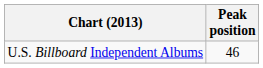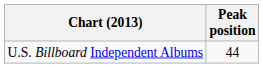U.S. Billboard Independent Albums | Peak position: 46 -> 44
